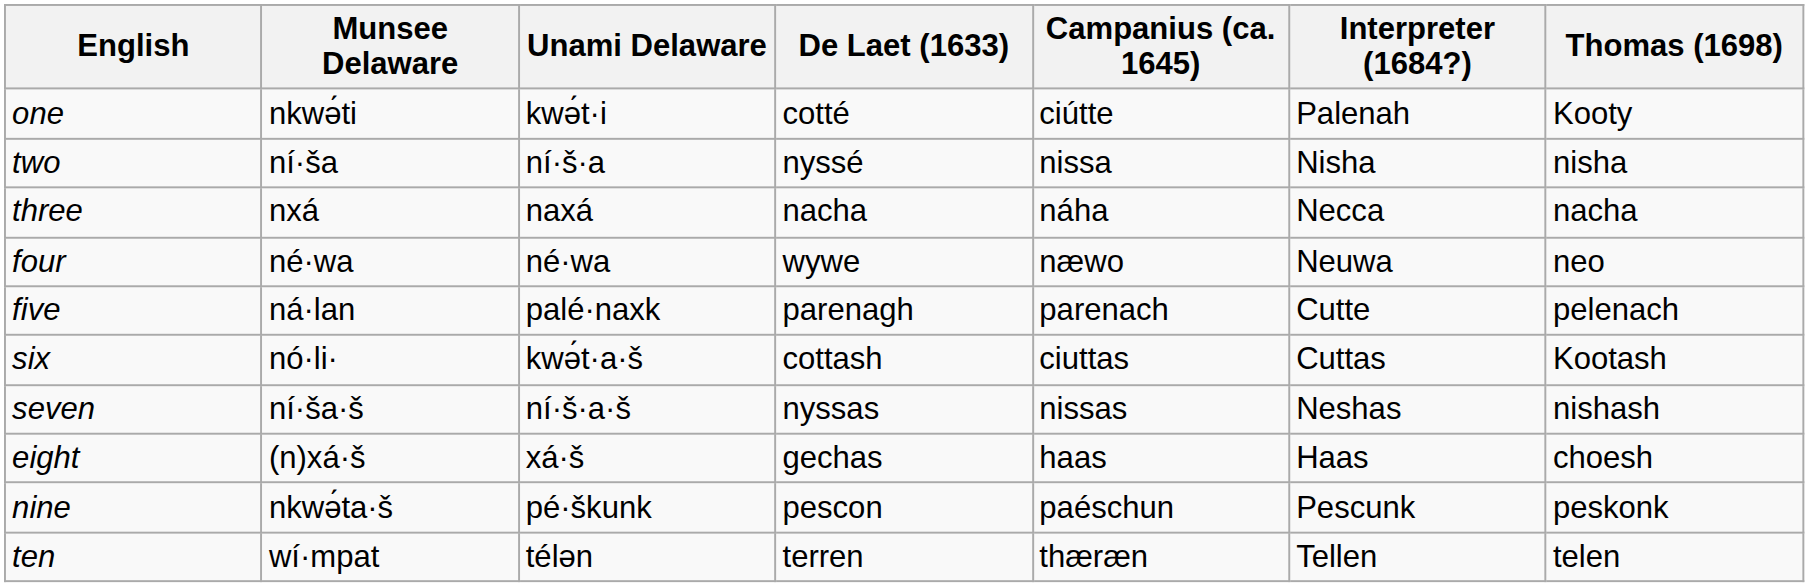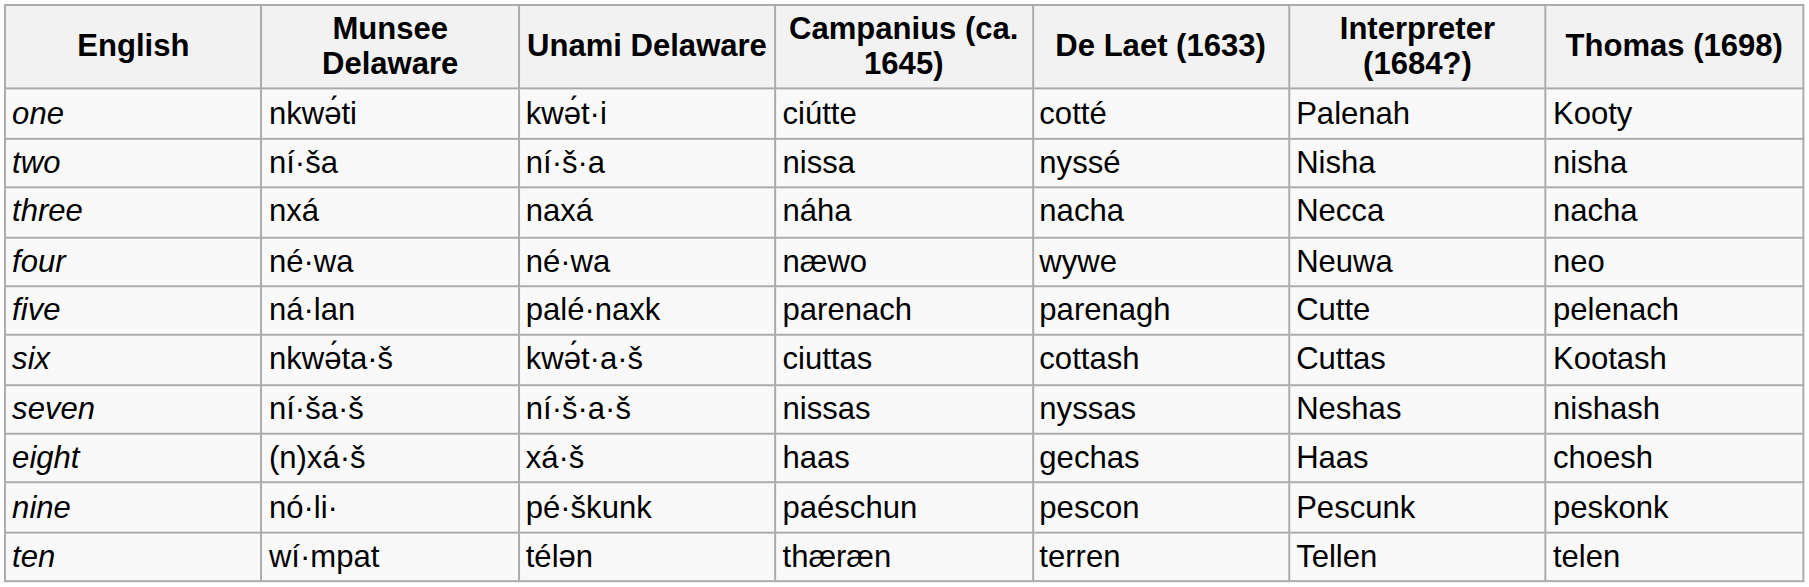columns swapped: De Laet (1633) <-> Campanius (ca. 1645)
six | Munsee Delaware: nó·li· -> nkwə́ta·š
nine | Munsee Delaware: nkwə́ta·š -> nó·li·
